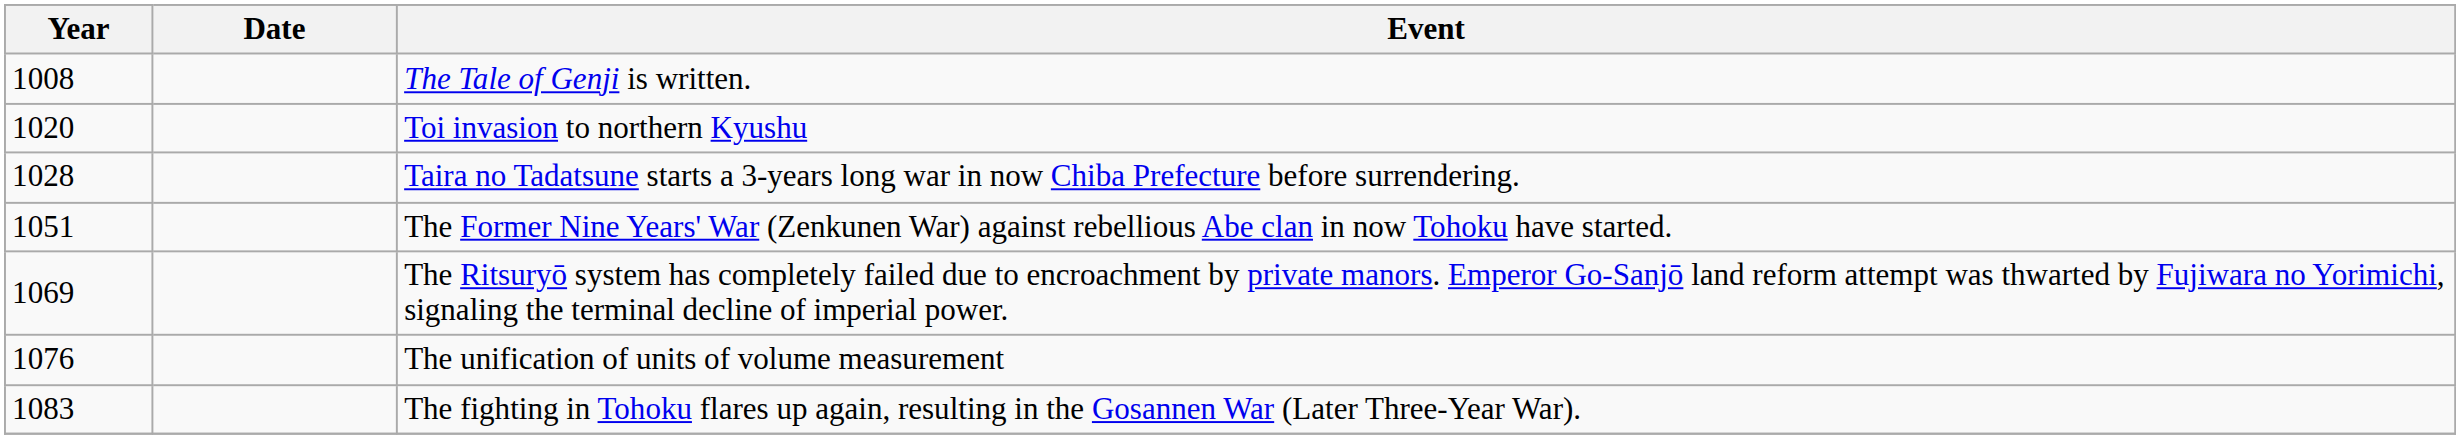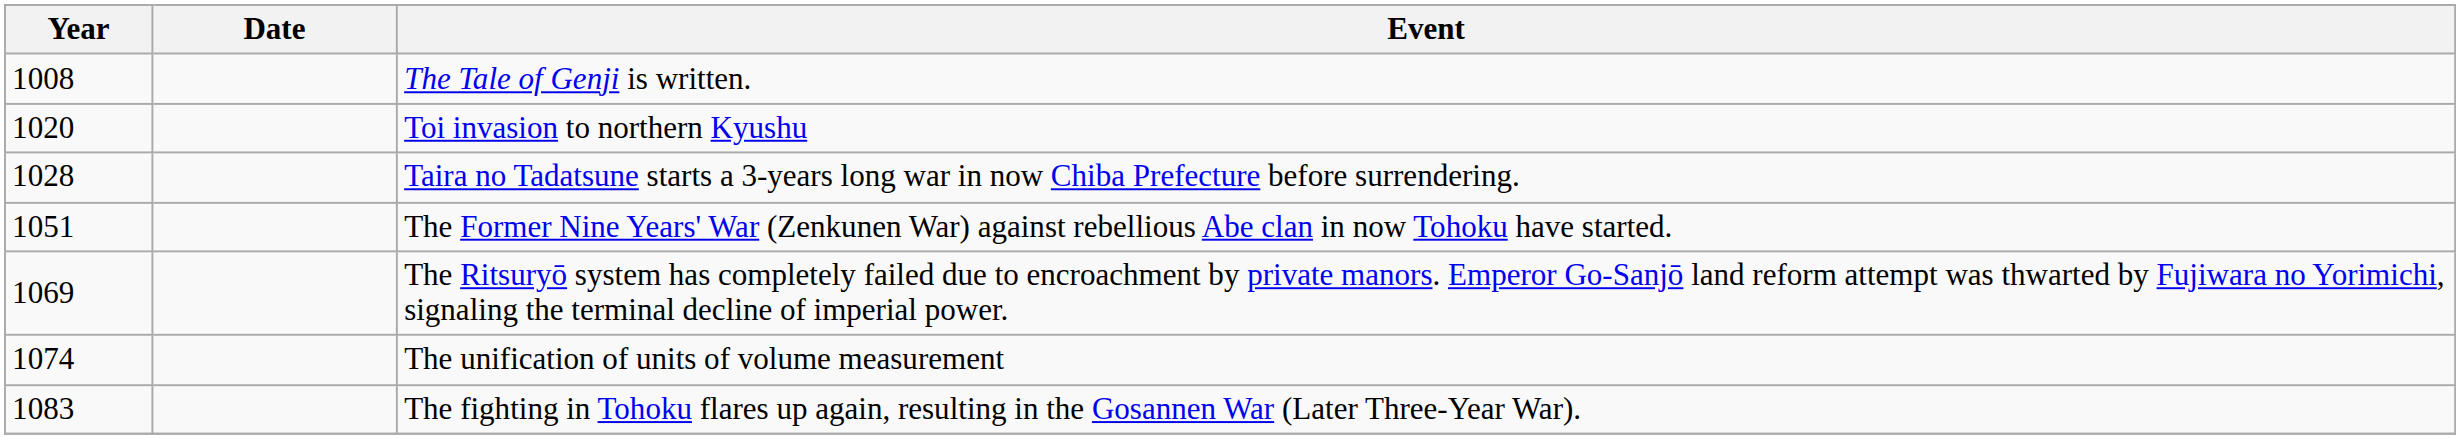The unification of units of volume measurement | Year: 1076 -> 1074
